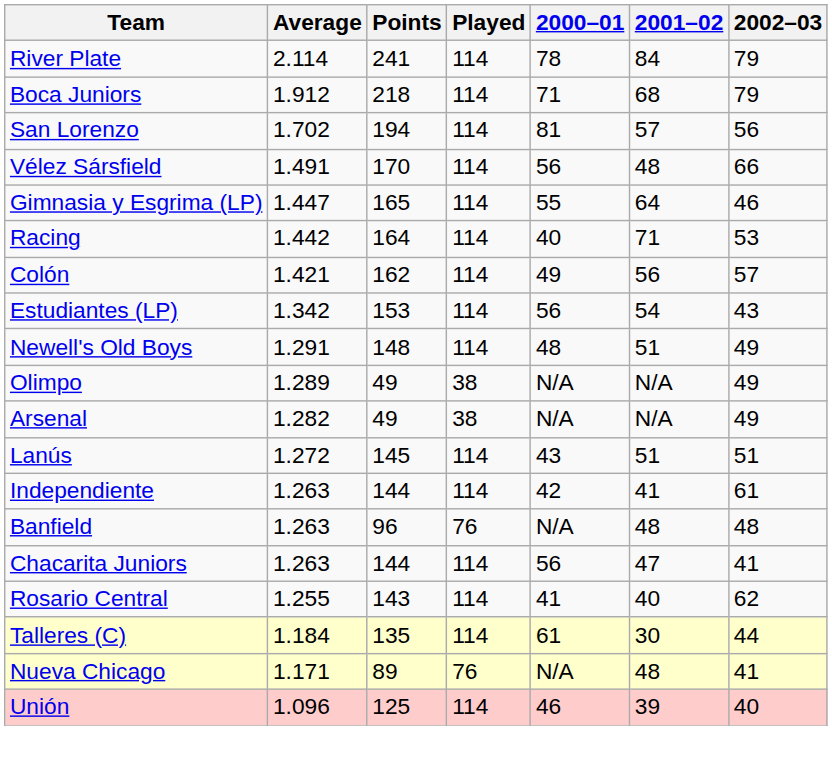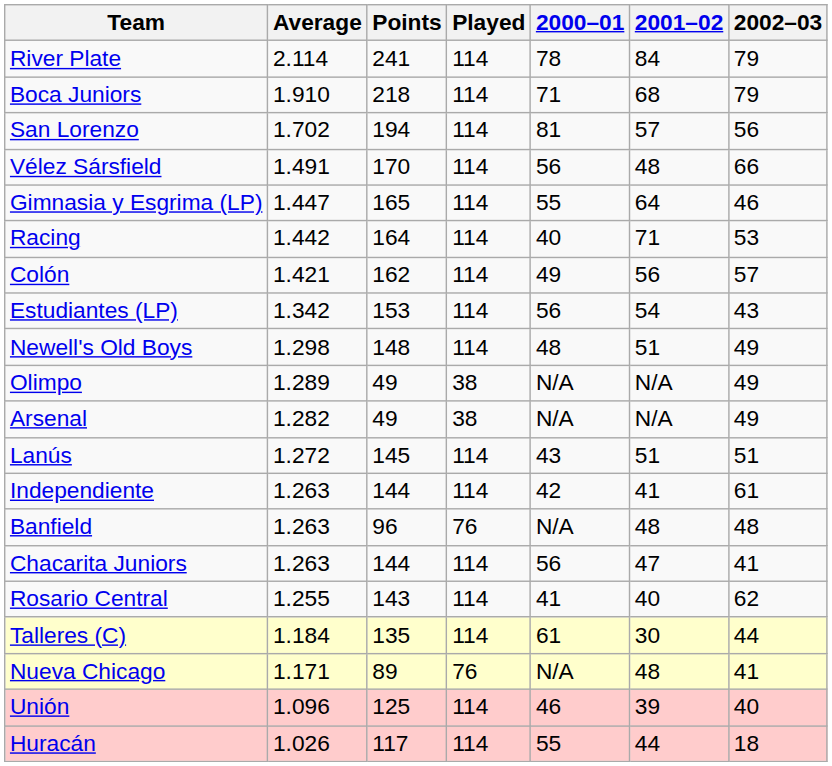Boca Juniors | Average: 1.912 -> 1.910
Newell's Old Boys | Average: 1.291 -> 1.298
+ row: Huracán | 1.026 | 117 | 114 | 55 | 44 | 18
